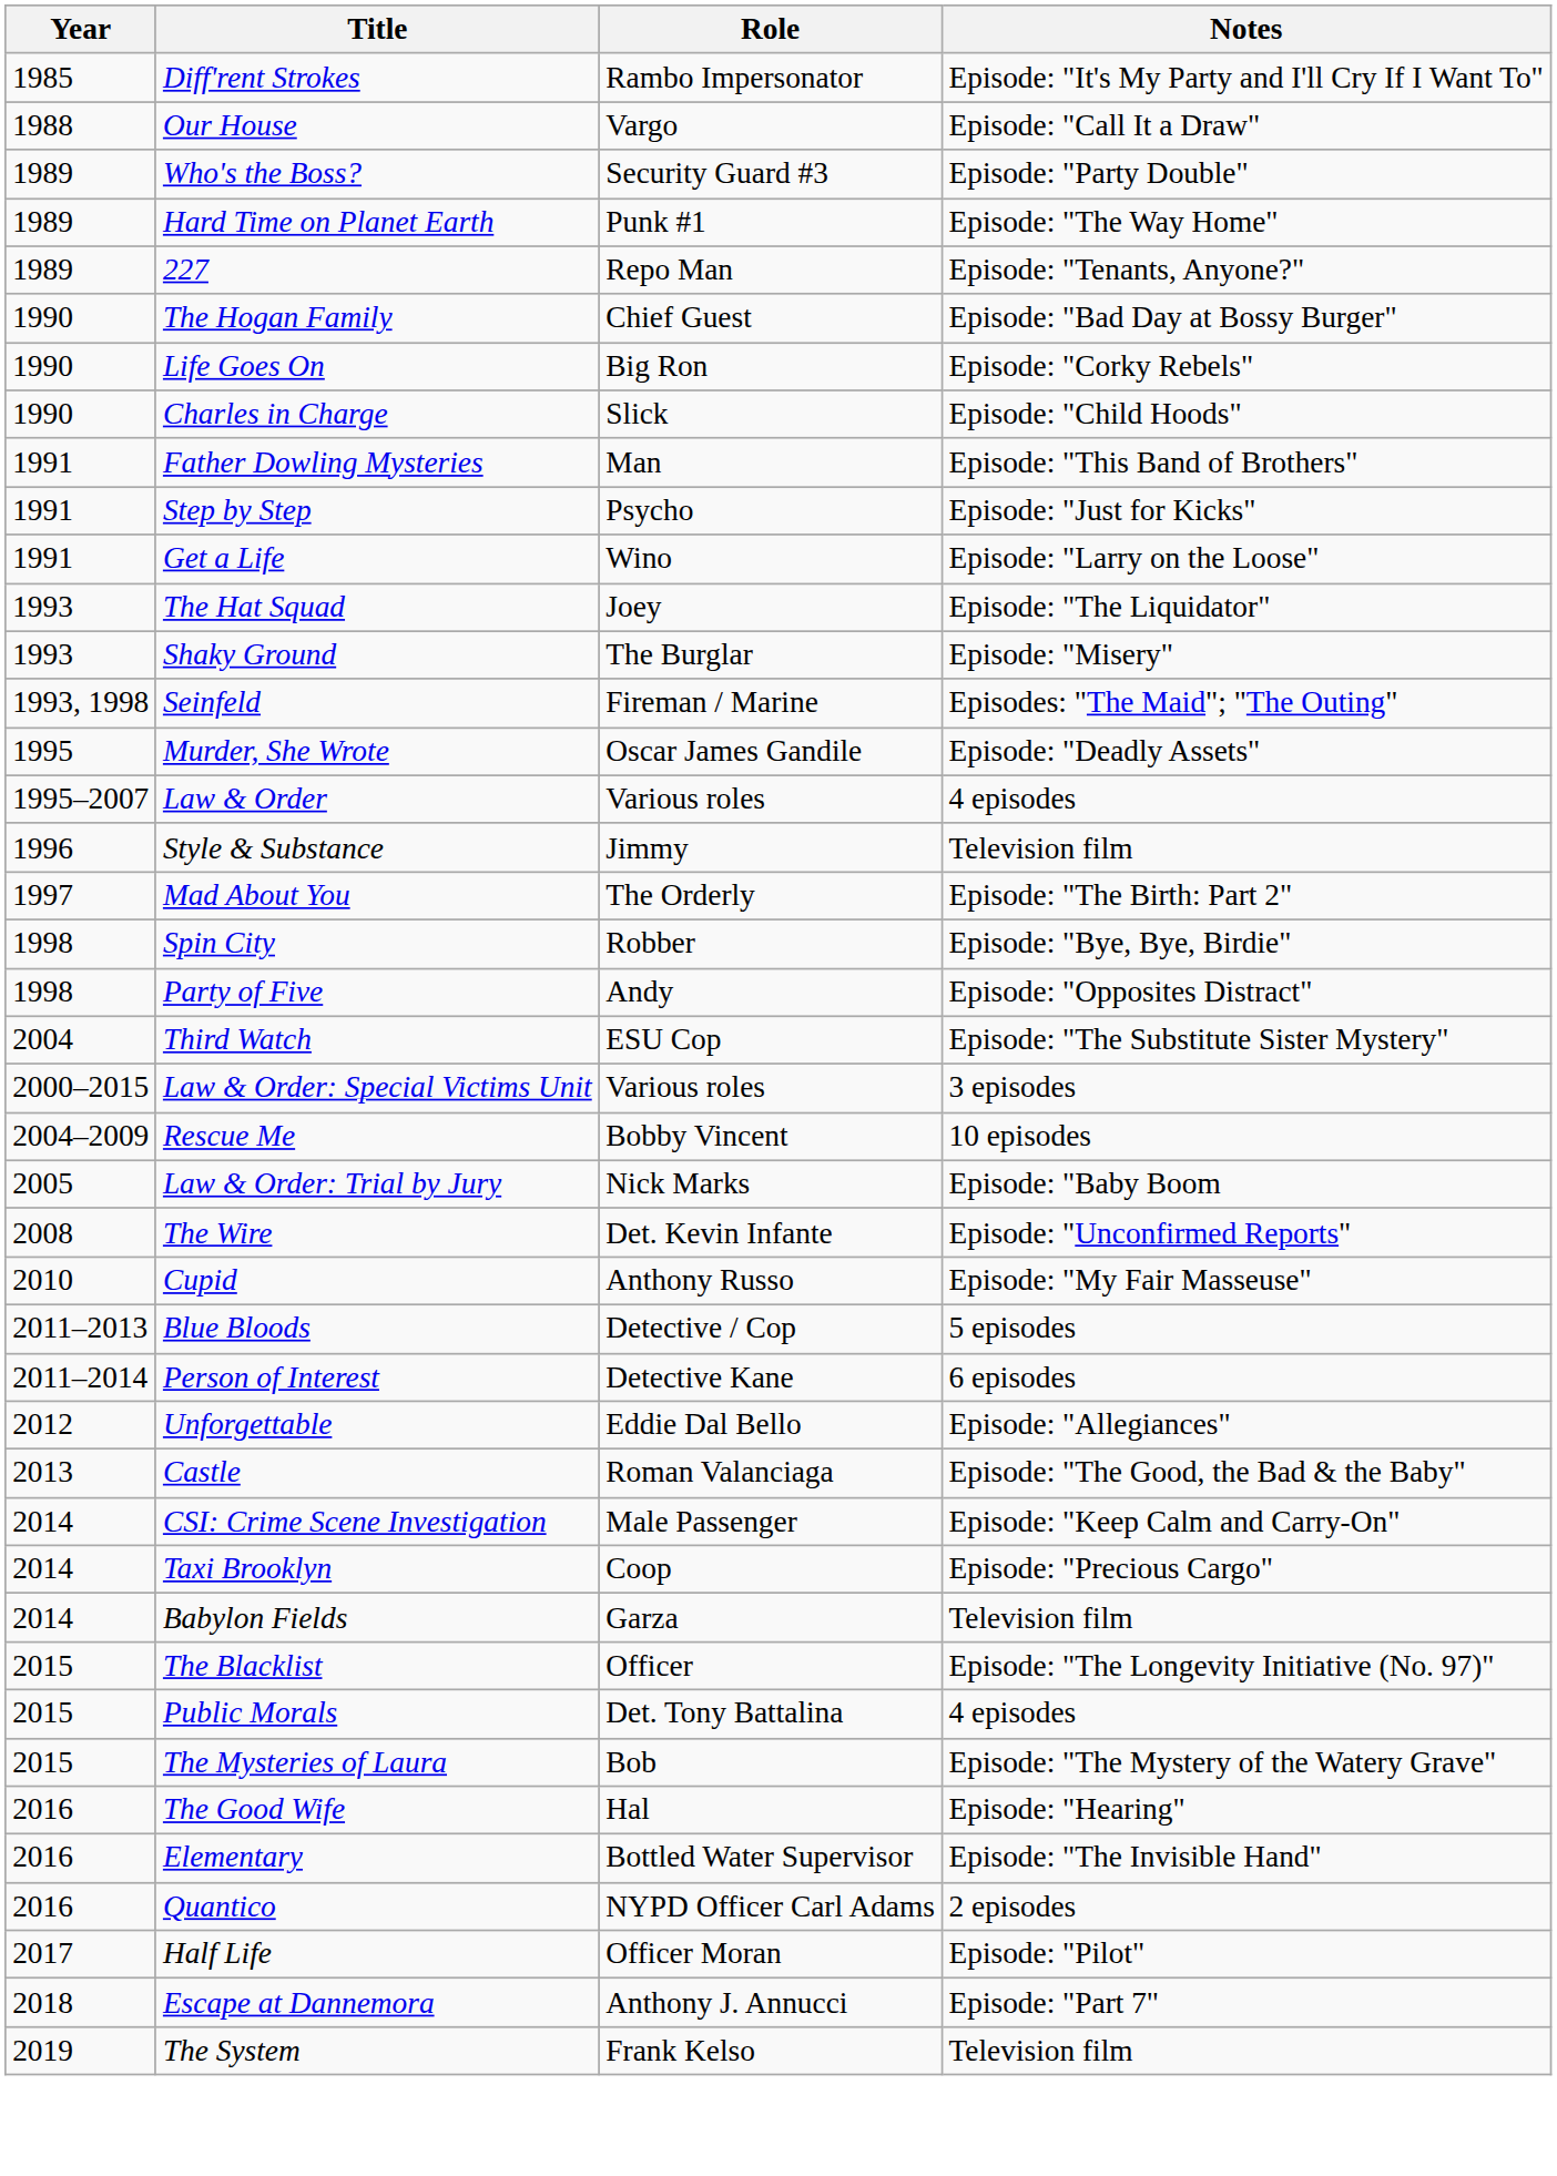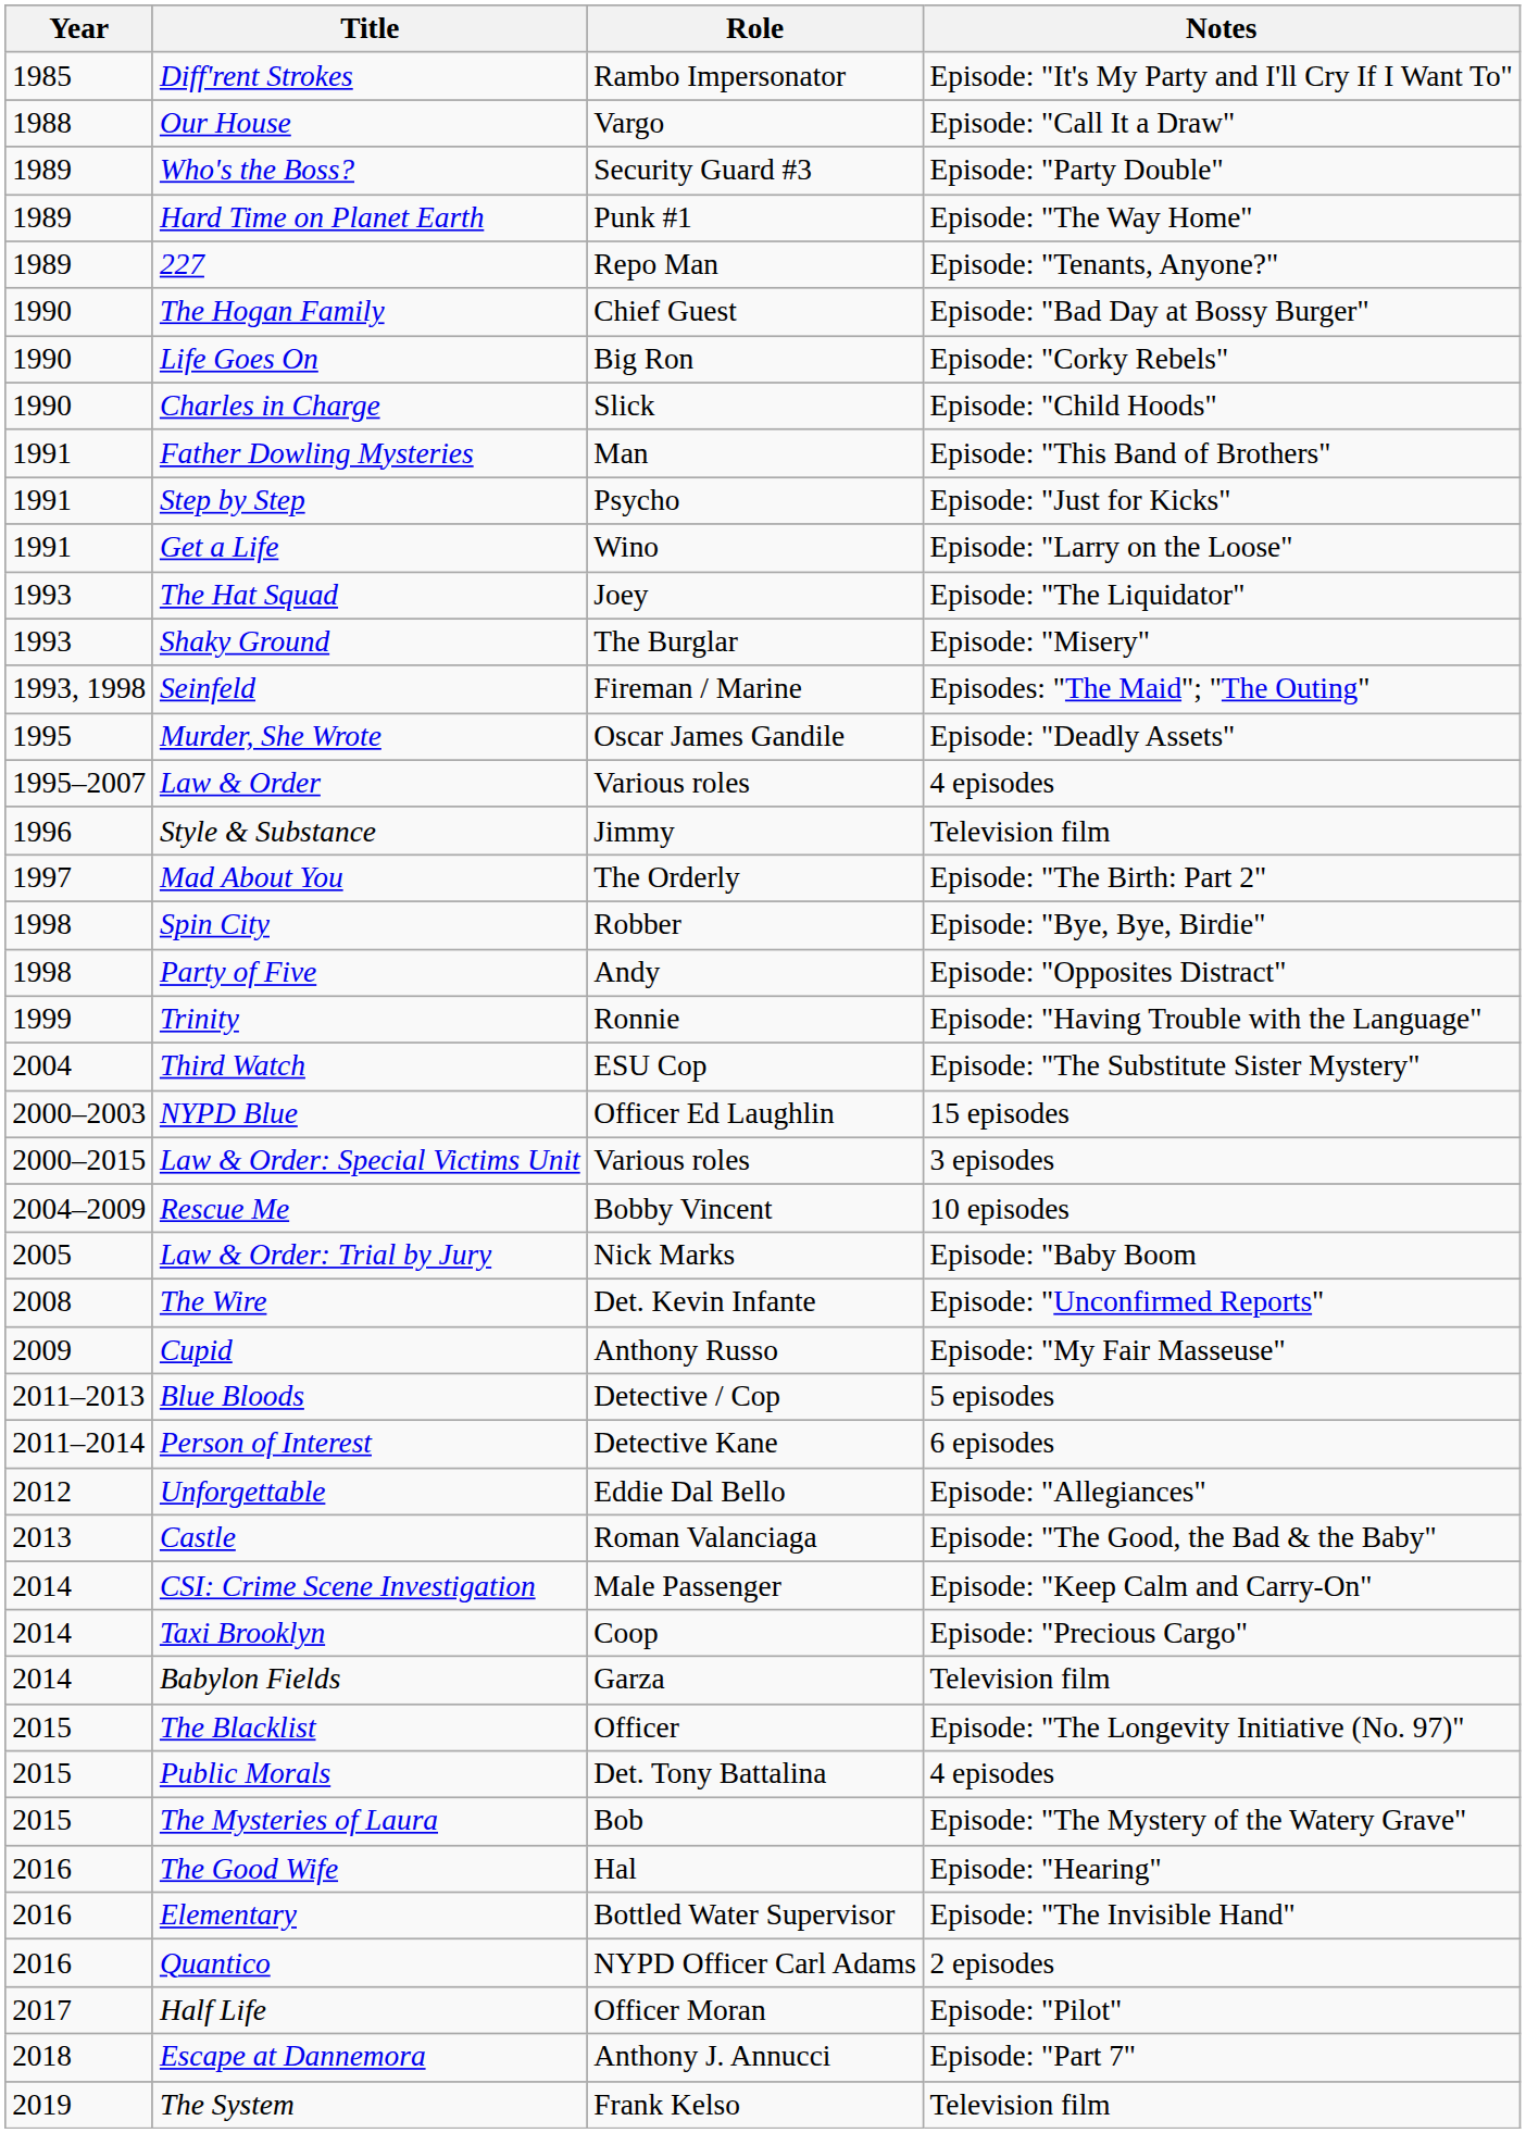+ row: 1999 | Trinity | Ronnie | Episode: "Having Trouble with the Language"
+ row: 2000–2003 | NYPD Blue | Officer Ed Laughlin | 15 episodes
Cupid | Year: 2010 -> 2009
